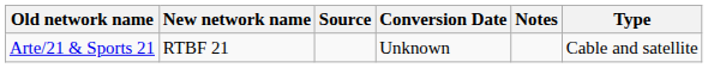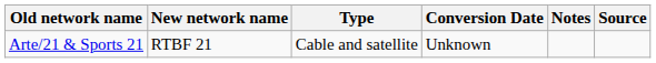columns swapped: Type <-> Source
